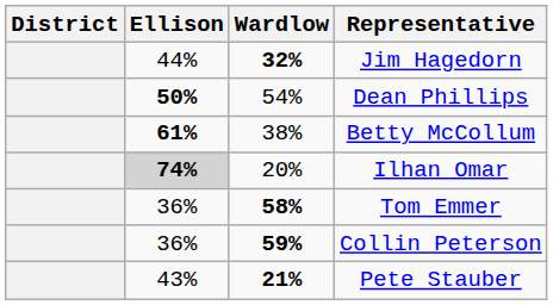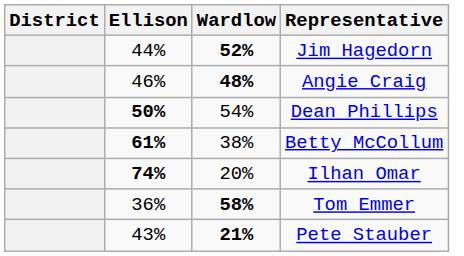Jim Hagedorn | Wardlow: 32% -> 52%
+ row: 46% | 48% | Angie Craig
Ilhan Omar | Ellison: lightgrey background -> no background
- row: 36% | 59% | Collin Peterson
